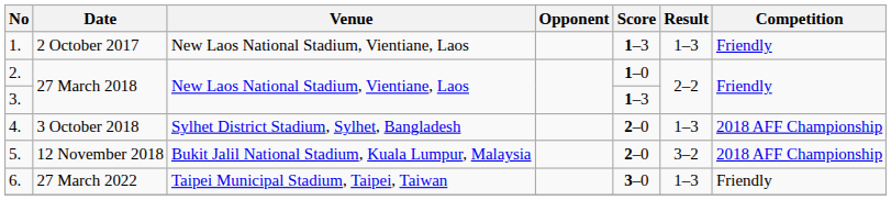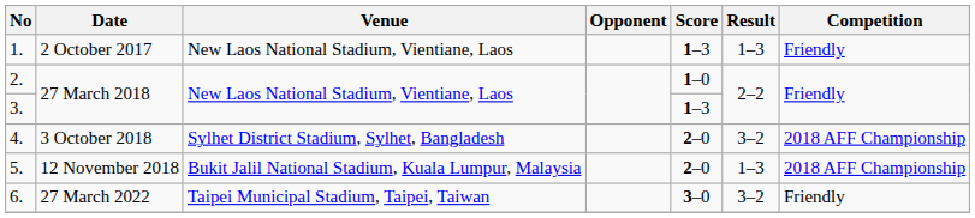4. | Result: 1–3 -> 3–2
5. | Result: 3–2 -> 1–3
6. | Result: 1–3 -> 3–2
